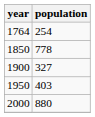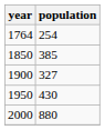1850 | population: 778 -> 385
1950 | population: 403 -> 430
